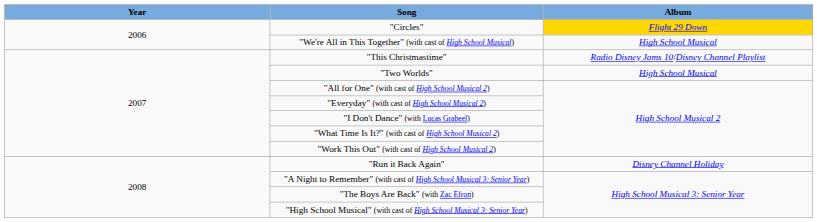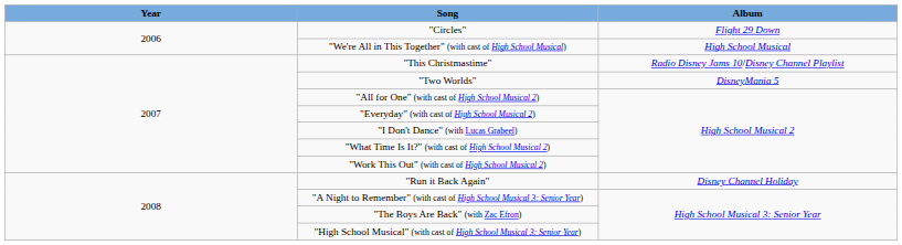"Circles" | Album: gold background -> no background
"Two Worlds" | Album: High School Musical -> DisneyMania 5
